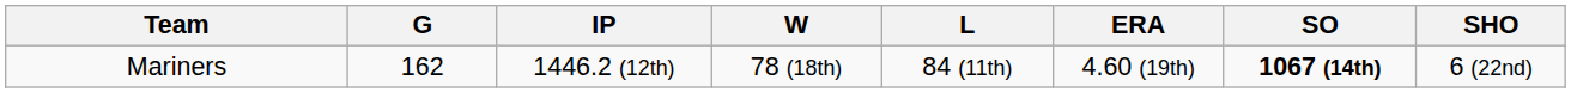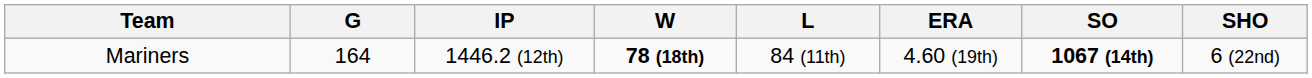Mariners | G: 162 -> 164
Mariners | W: normal -> bold
